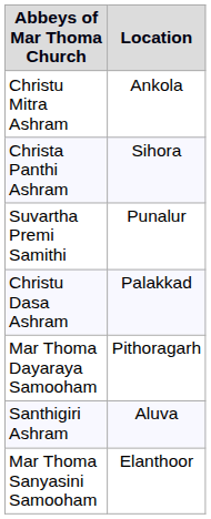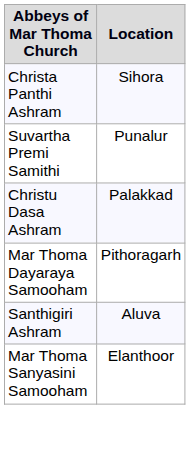- row: Christu Mitra Ashram | Ankola
